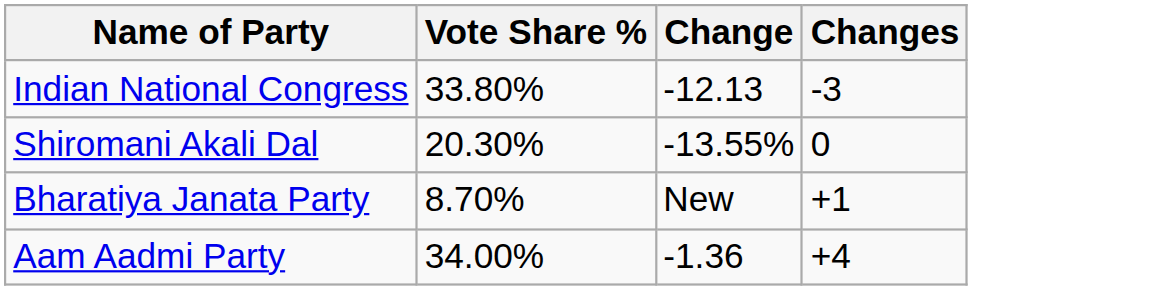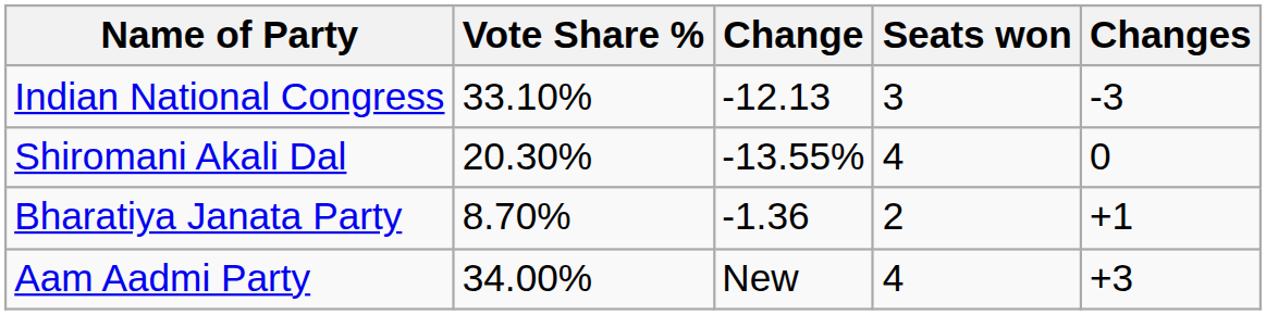+ column: Seats won | 3 | 4 | 2 | 4
Indian National Congress | Vote Share %: 33.80% -> 33.10%
Bharatiya Janata Party | Change: New -> -1.36
Aam Aadmi Party | Change: -1.36 -> New
Aam Aadmi Party | Changes: +4 -> +3
